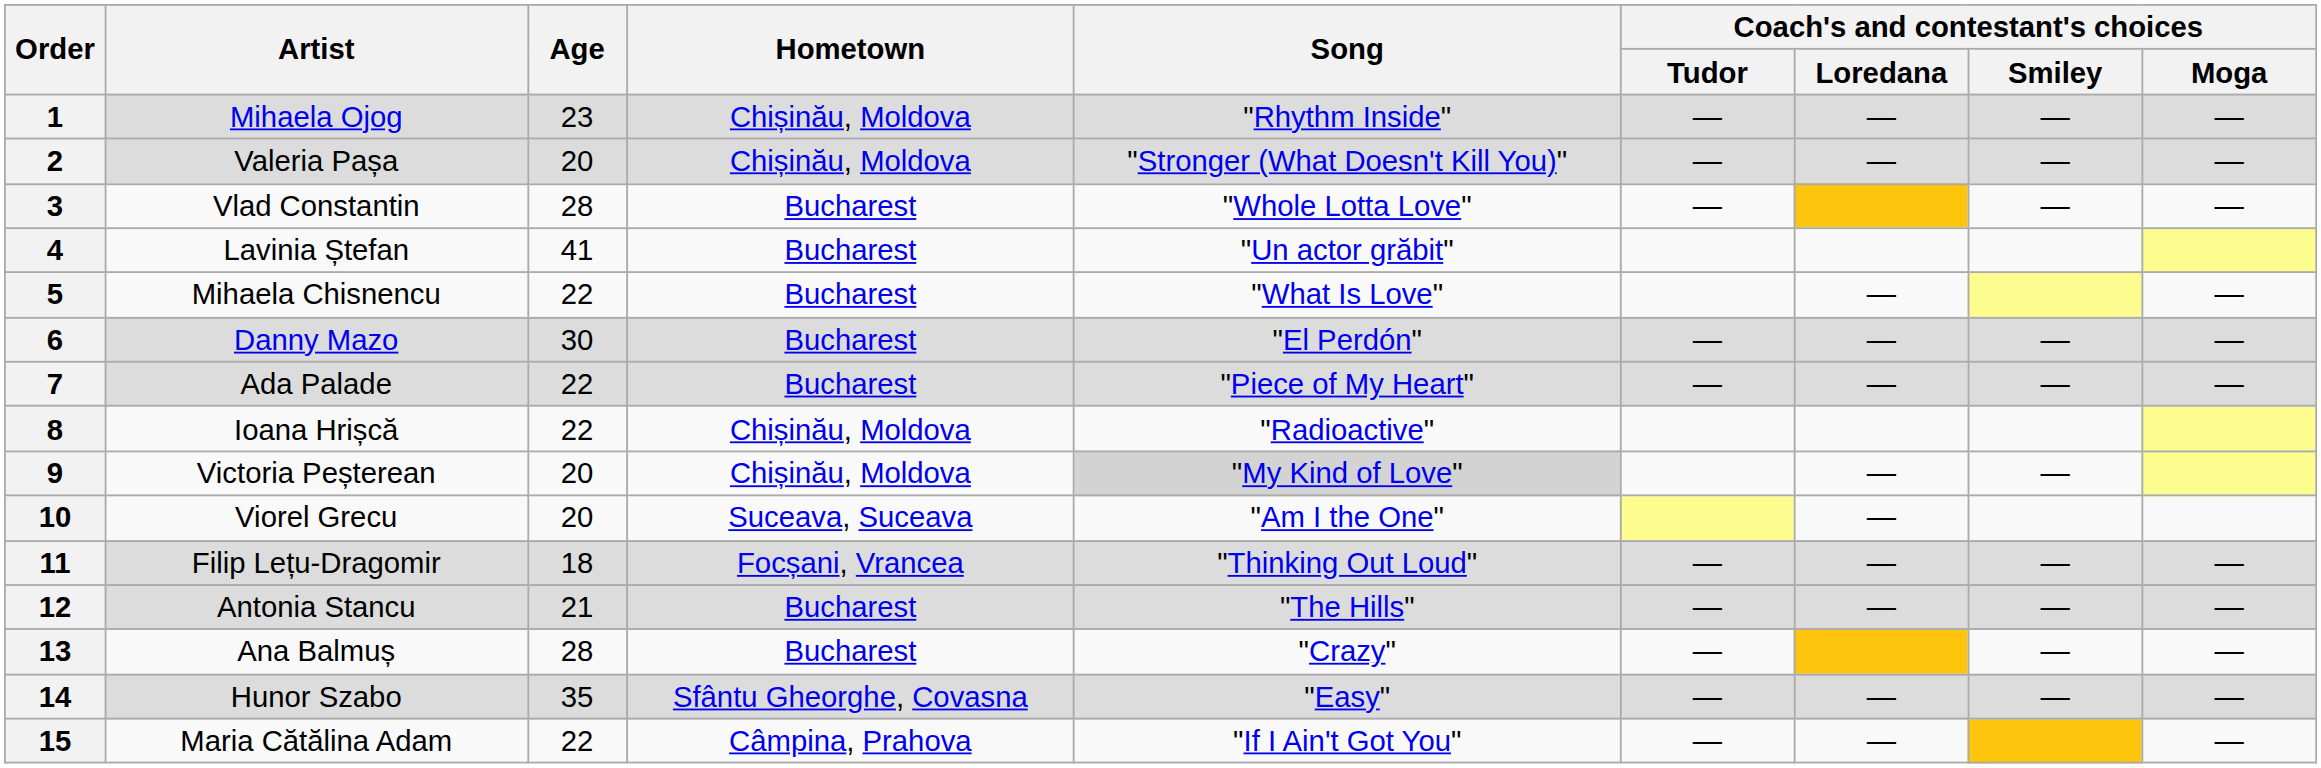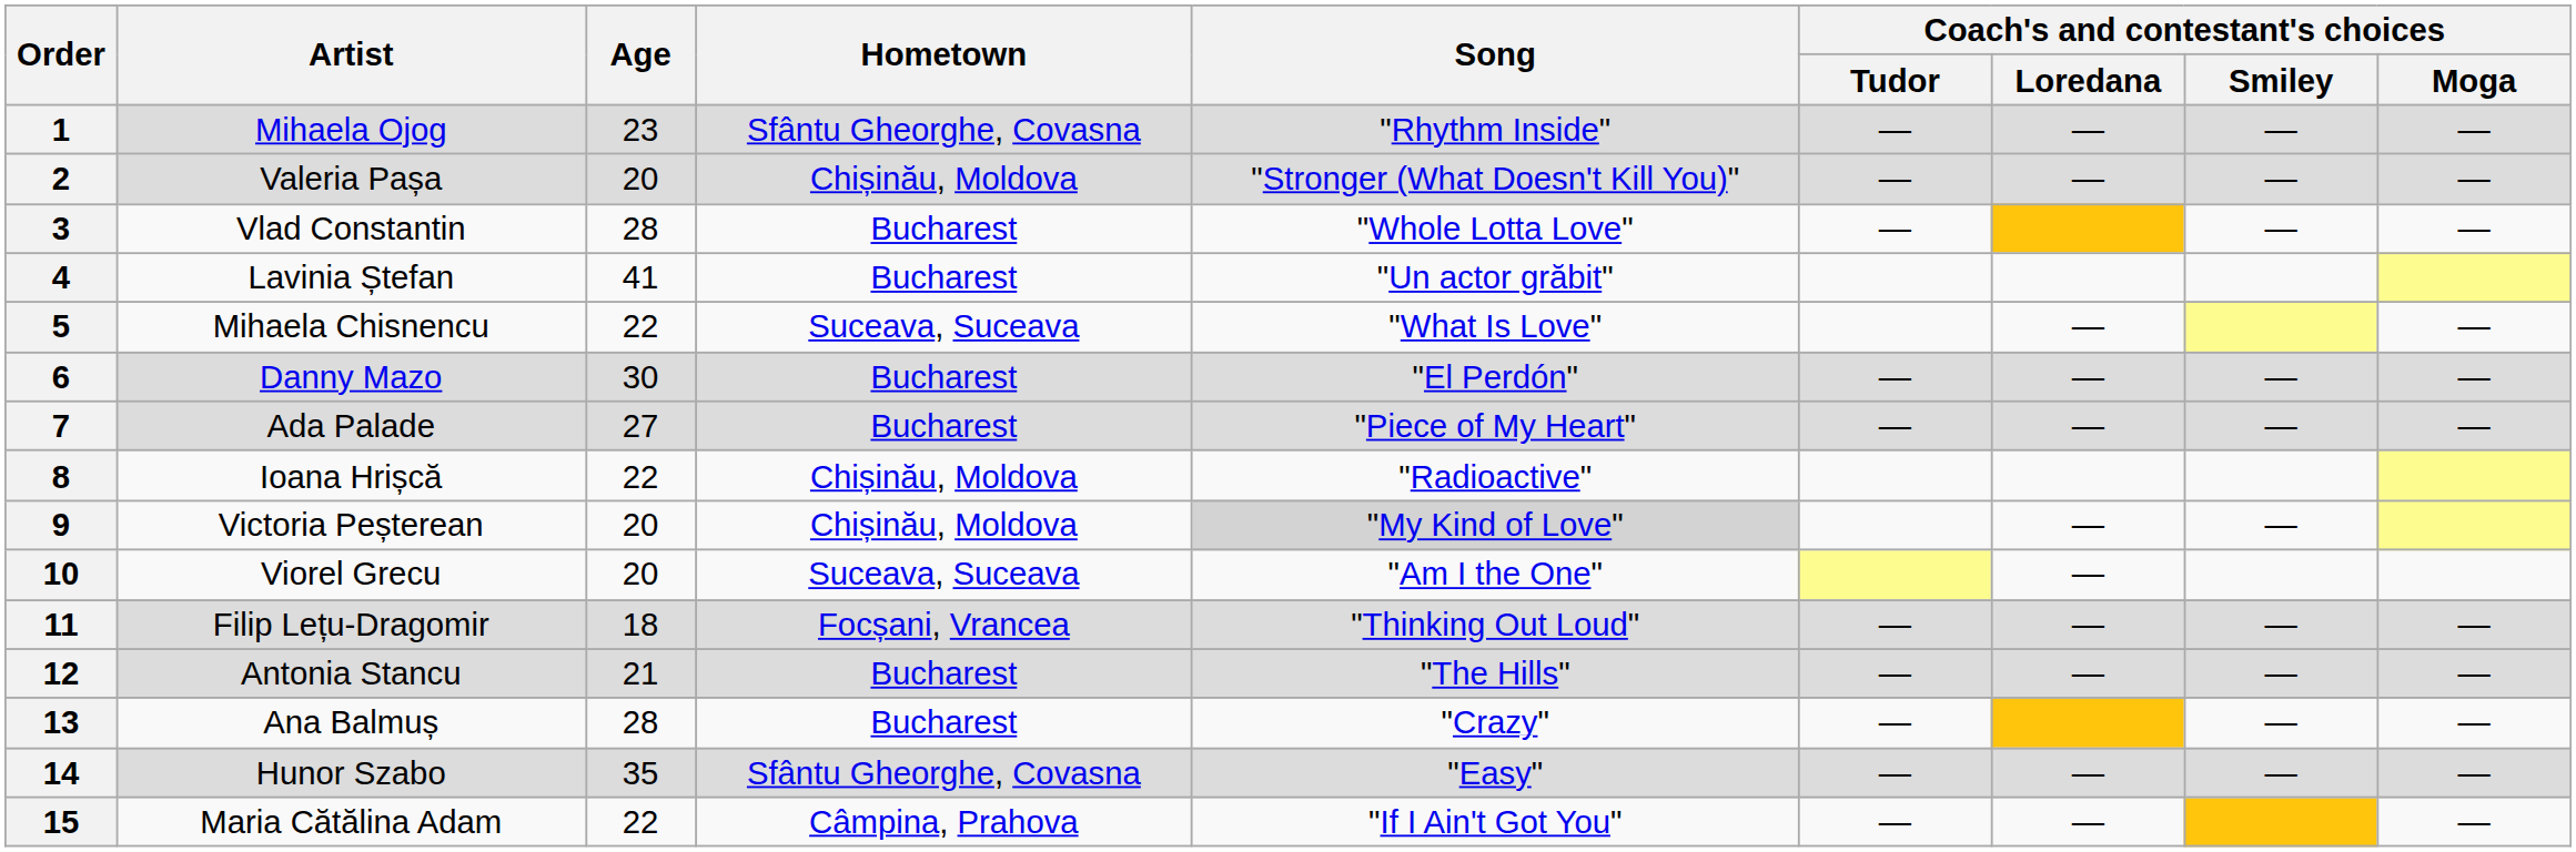1 | Hometown: Chișinău, Moldova -> Sfântu Gheorghe, Covasna
5 | Hometown: Bucharest -> Suceava, Suceava
7 | Age: 22 -> 27
